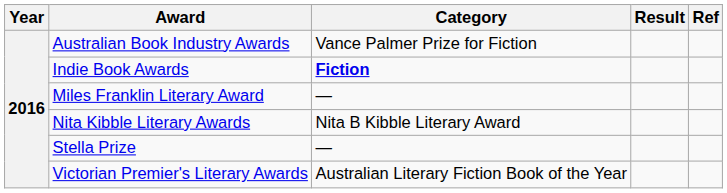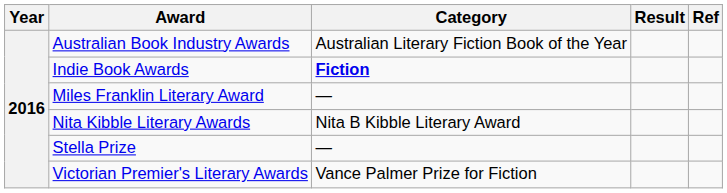Australian Book Industry Awards | Category: Vance Palmer Prize for Fiction -> Australian Literary Fiction Book of the Year
Victorian Premier's Literary Awards | Category: Australian Literary Fiction Book of the Year -> Vance Palmer Prize for Fiction
